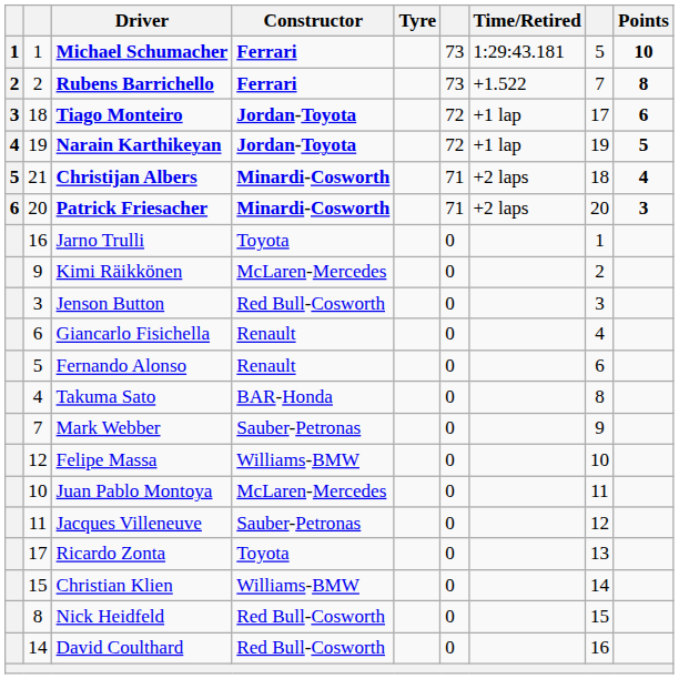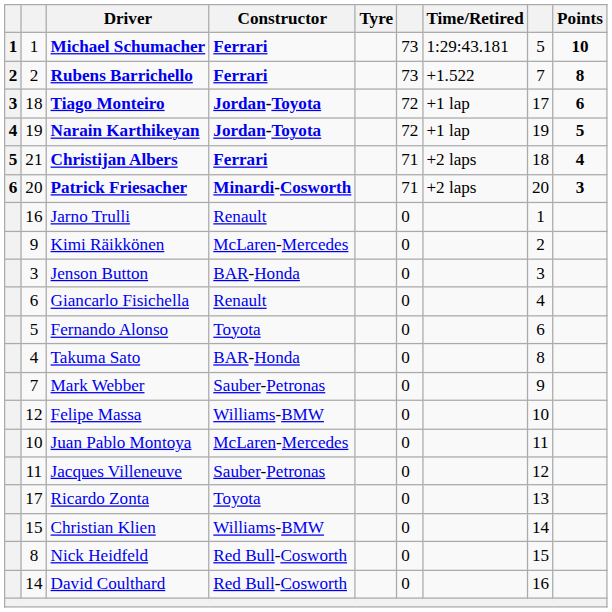Christijan Albers | Constructor: Minardi-Cosworth -> Ferrari
Jarno Trulli | Constructor: Toyota -> Renault
Jenson Button | Constructor: Red Bull-Cosworth -> BAR-Honda
Fernando Alonso | Constructor: Renault -> Toyota
